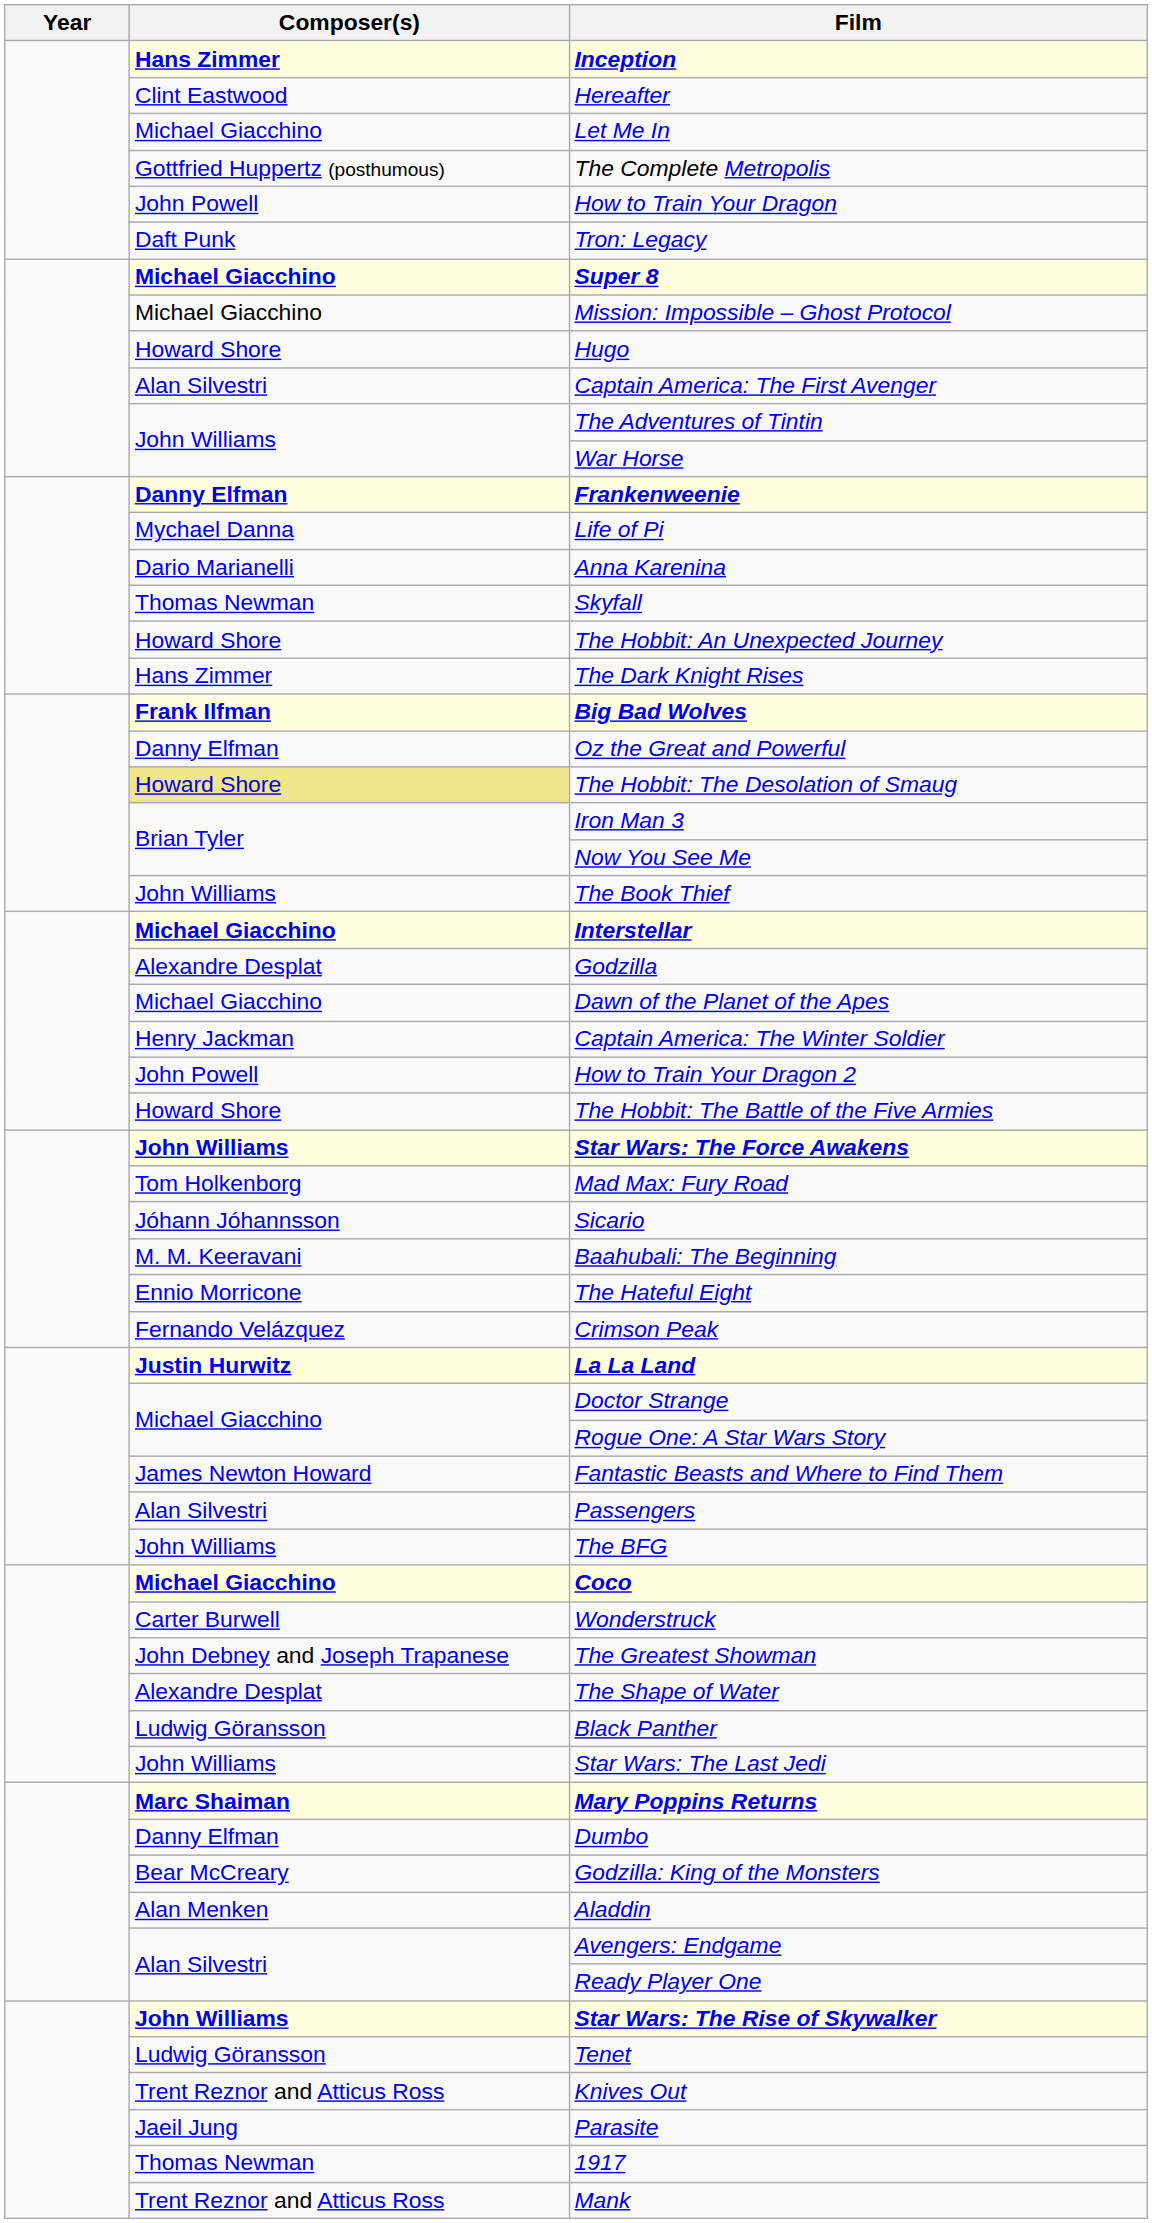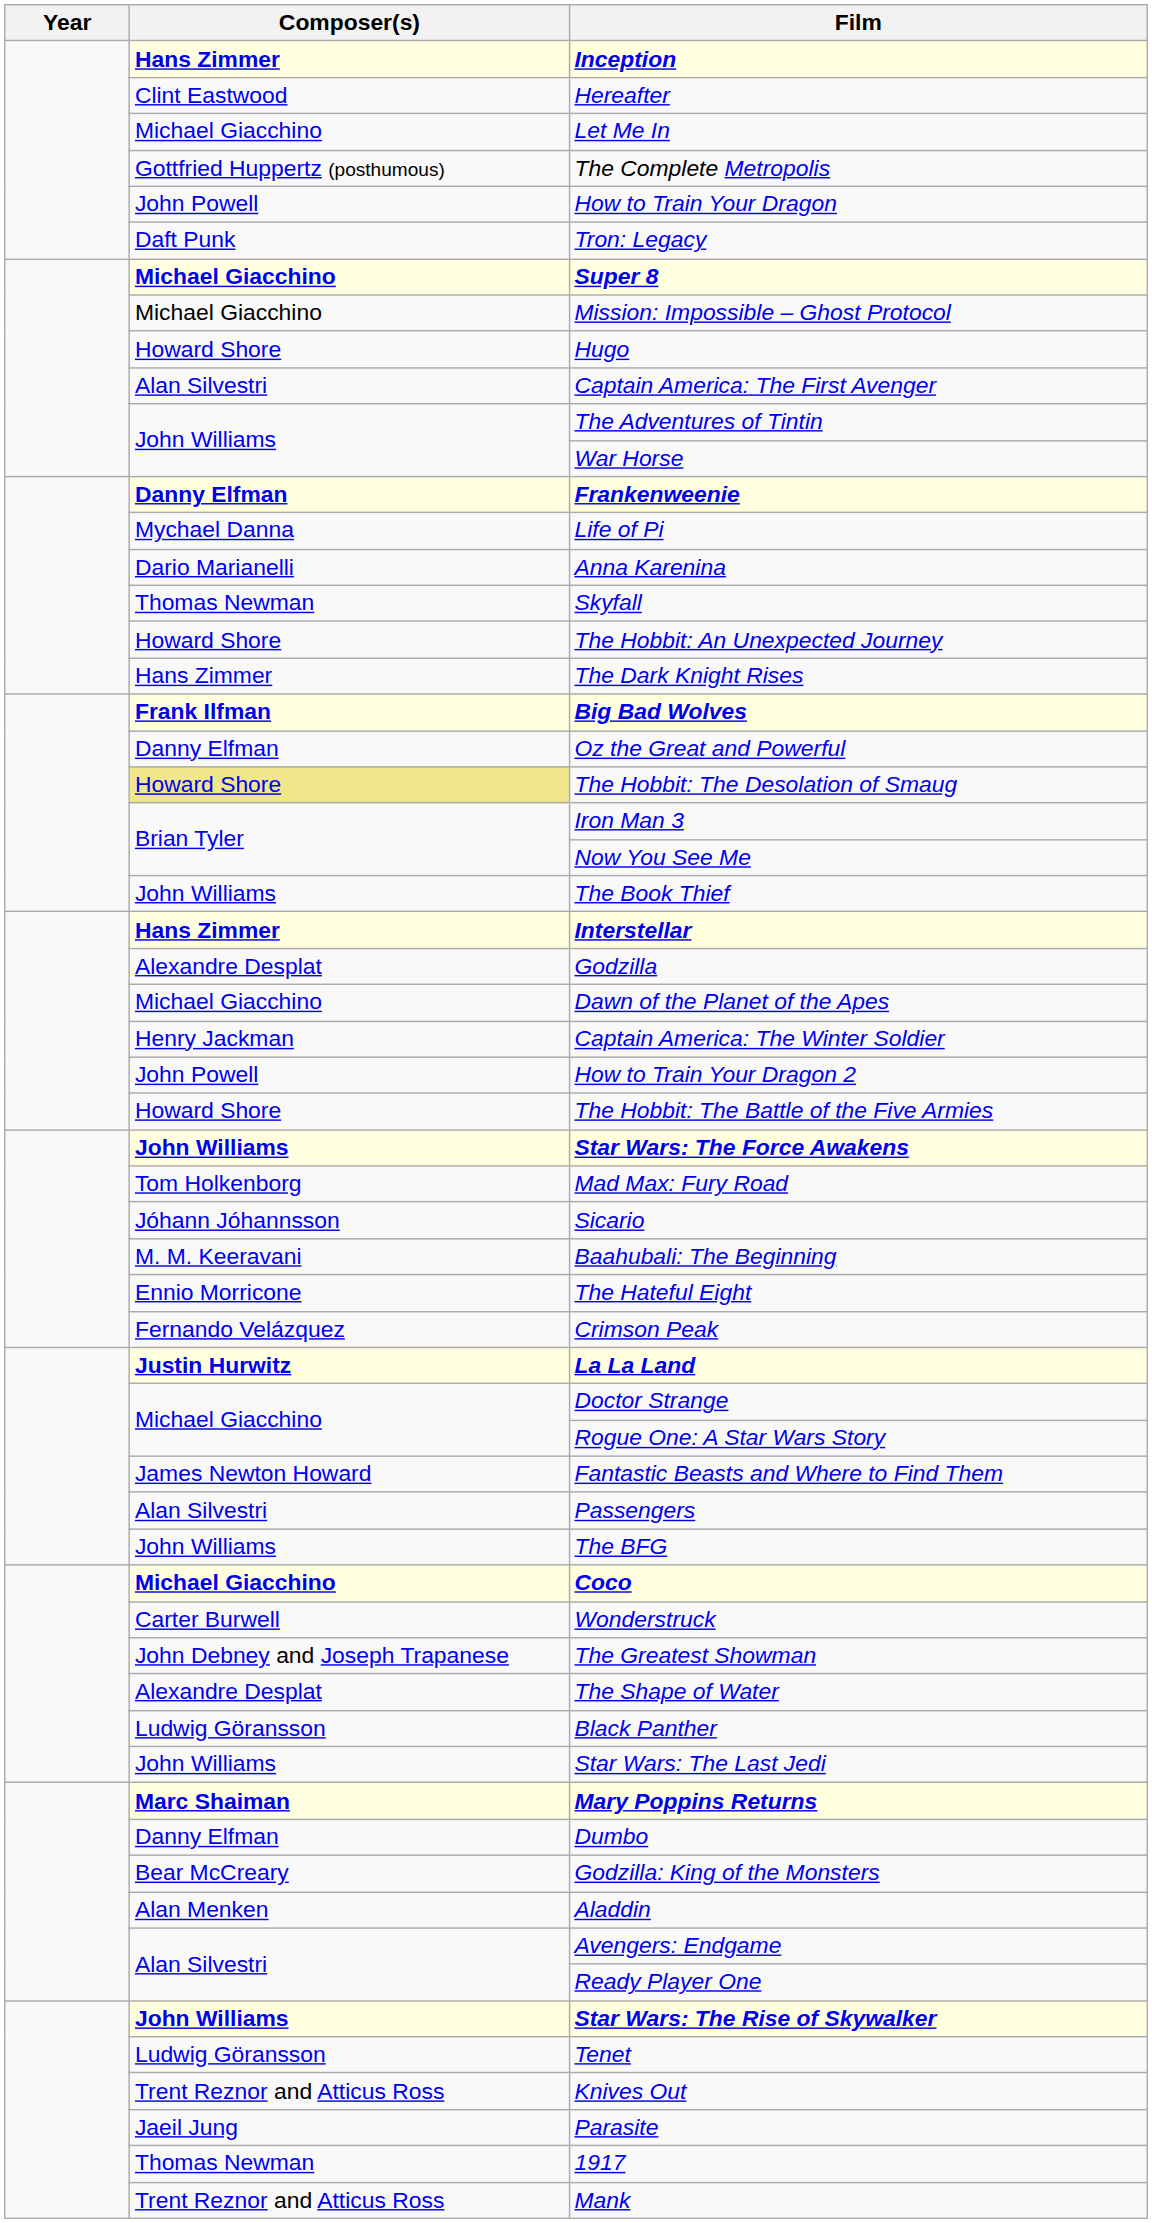Interstellar | Composer(s): Michael Giacchino -> Hans Zimmer
